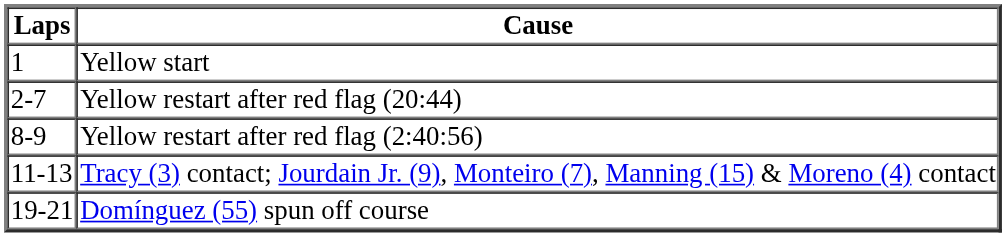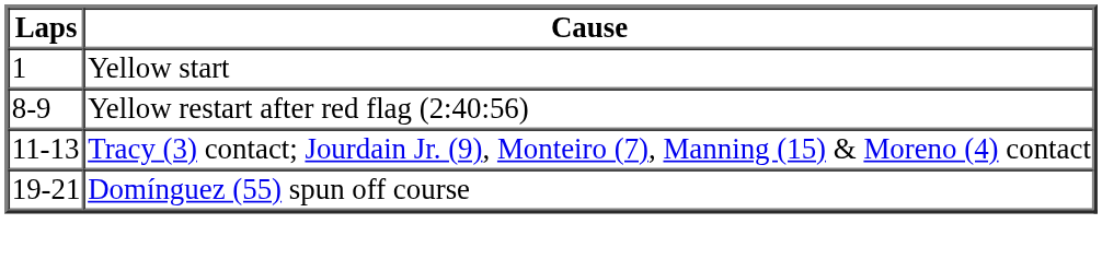- row: 2-7 | Yellow restart after red flag (20:44)
